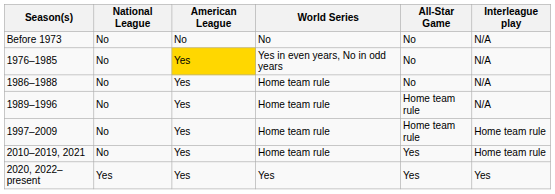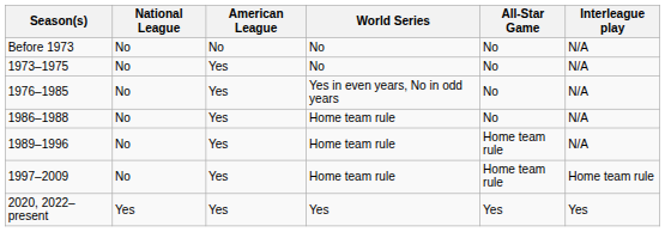+ row: 1973–1975 | No | Yes | No | No | N/A
1976–1985 | American League: gold background -> no background
- row: 2010–2019, 2021 | No | Yes | Home team rule | Yes | Home team rule
